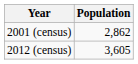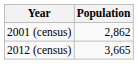2012 (census) | Population: 3,605 -> 3,665
